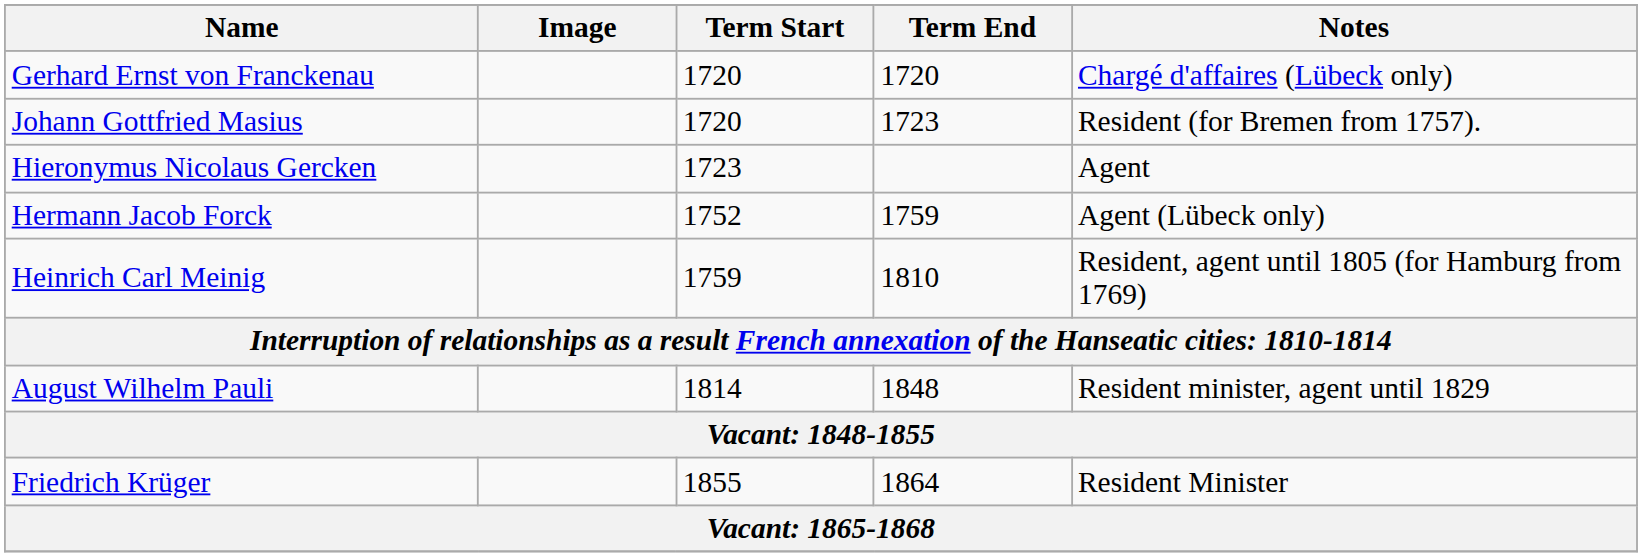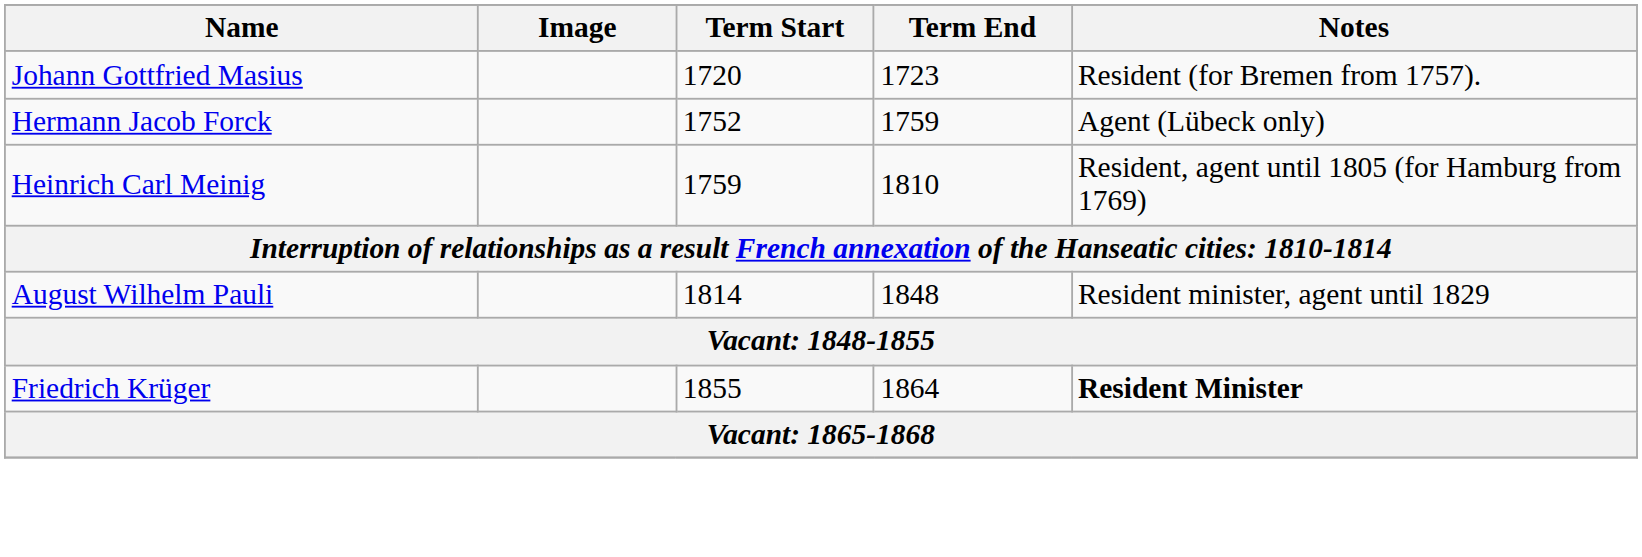- row: Gerhard Ernst von Franckenau | 1720 | 1720 | Chargé d'affaires (Lübeck only)
- row: Hieronymus Nicolaus Gercken | 1723 | Agent
Friedrich Krüger | Notes: normal -> bold
